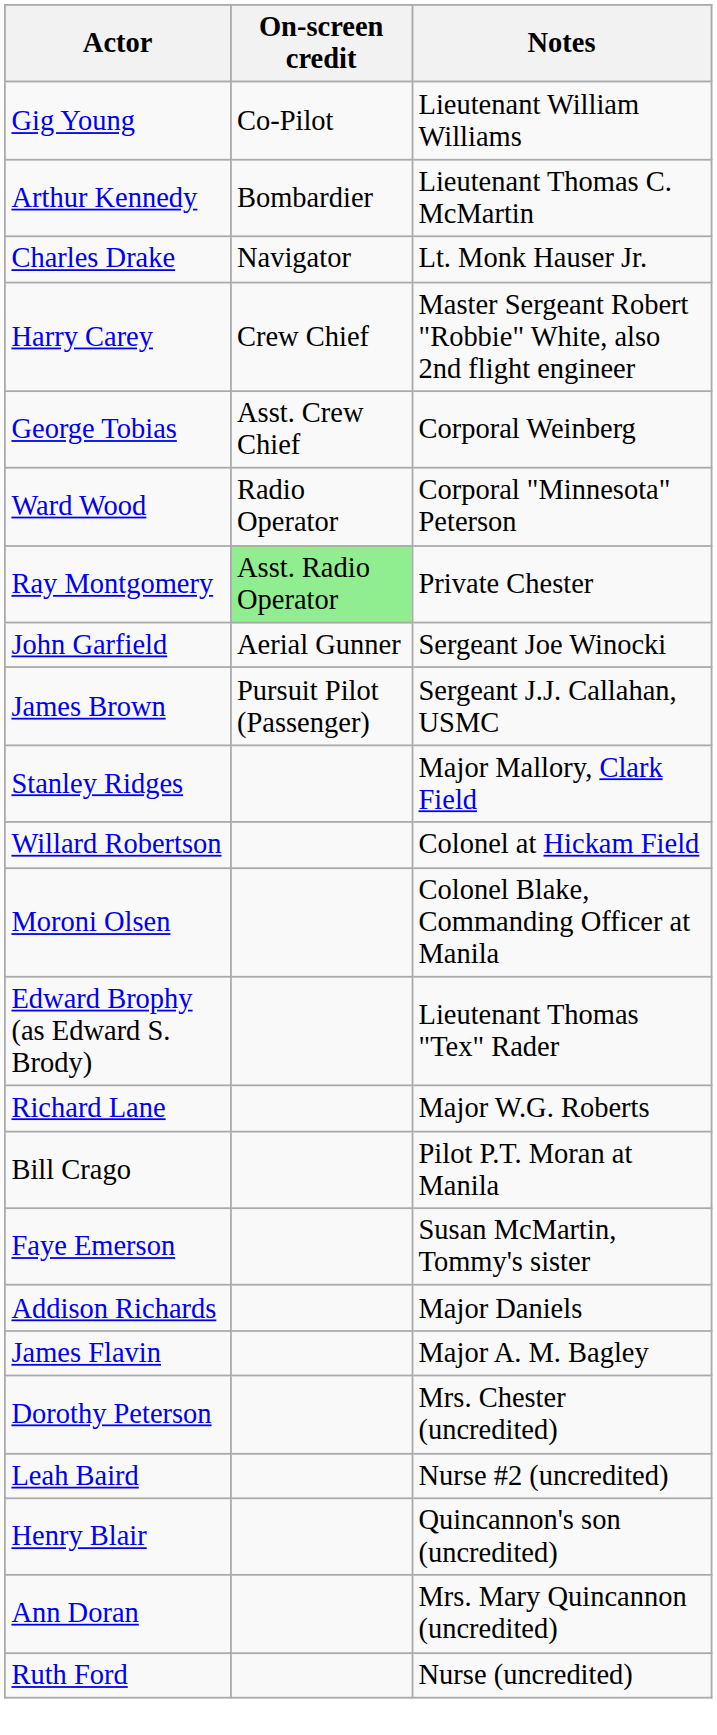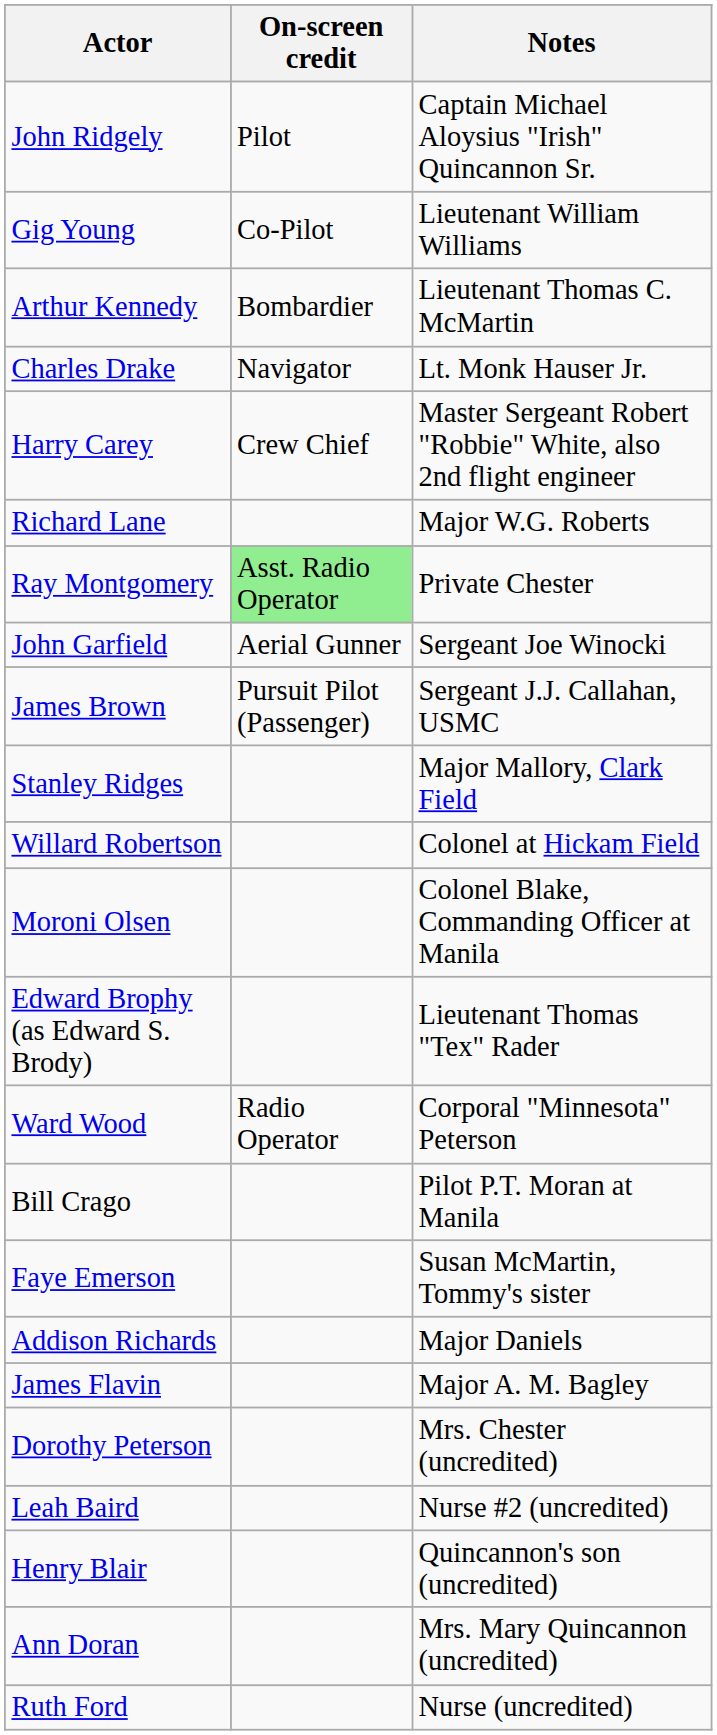+ row: John Ridgely | Pilot | Captain Michael Aloysius "Irish" Quincannon Sr.
- row: George Tobias | Asst. Crew Chief | Corporal Weinberg
rows swapped: Ward Wood <-> Richard Lane
